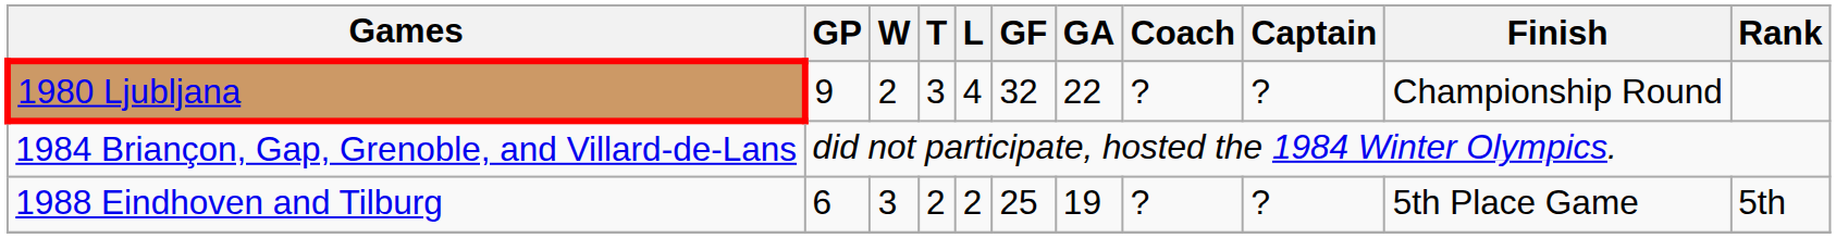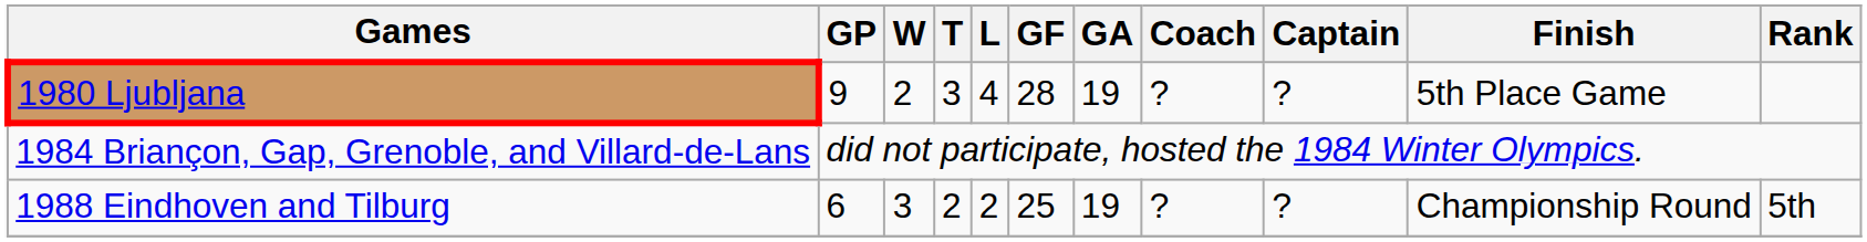1980 Ljubljana | GF: 32 -> 28
1980 Ljubljana | GA: 22 -> 19
1980 Ljubljana | Finish: Championship Round -> 5th Place Game
1988 Eindhoven and Tilburg | Finish: 5th Place Game -> Championship Round
